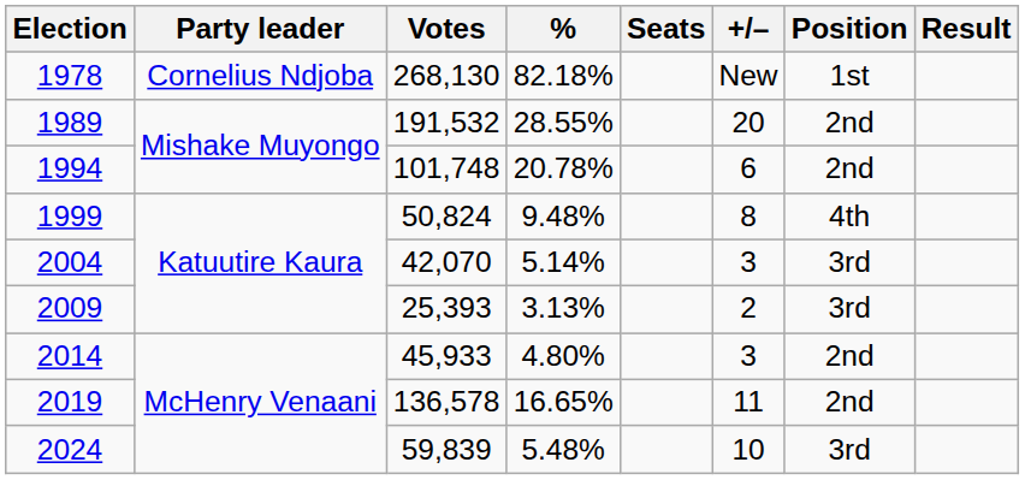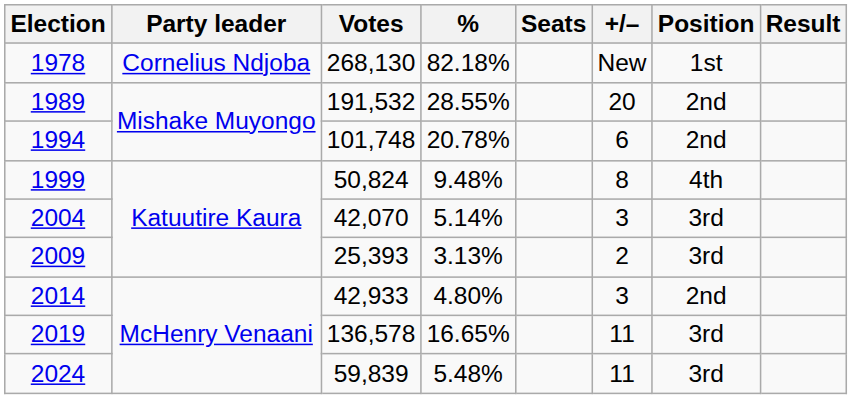2014 | Votes: 45,933 -> 42,933
2019 | Position: 2nd -> 3rd
2024 | +/–: 10 -> 11
